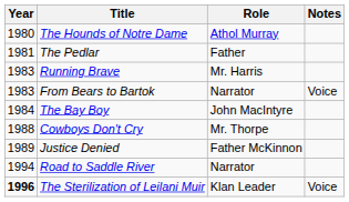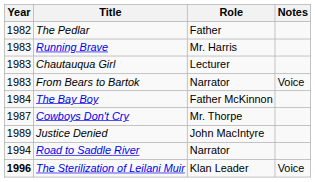- row: 1980 | The Hounds of Notre Dame | Athol Murray
The Pedlar | Year: 1981 -> 1982
+ row: 1983 | Chautauqua Girl | Lecturer
The Bay Boy | Role: John MacIntyre -> Father McKinnon
Cowboys Don't Cry | Year: 1988 -> 1987
Justice Denied | Role: Father McKinnon -> John MacIntyre
